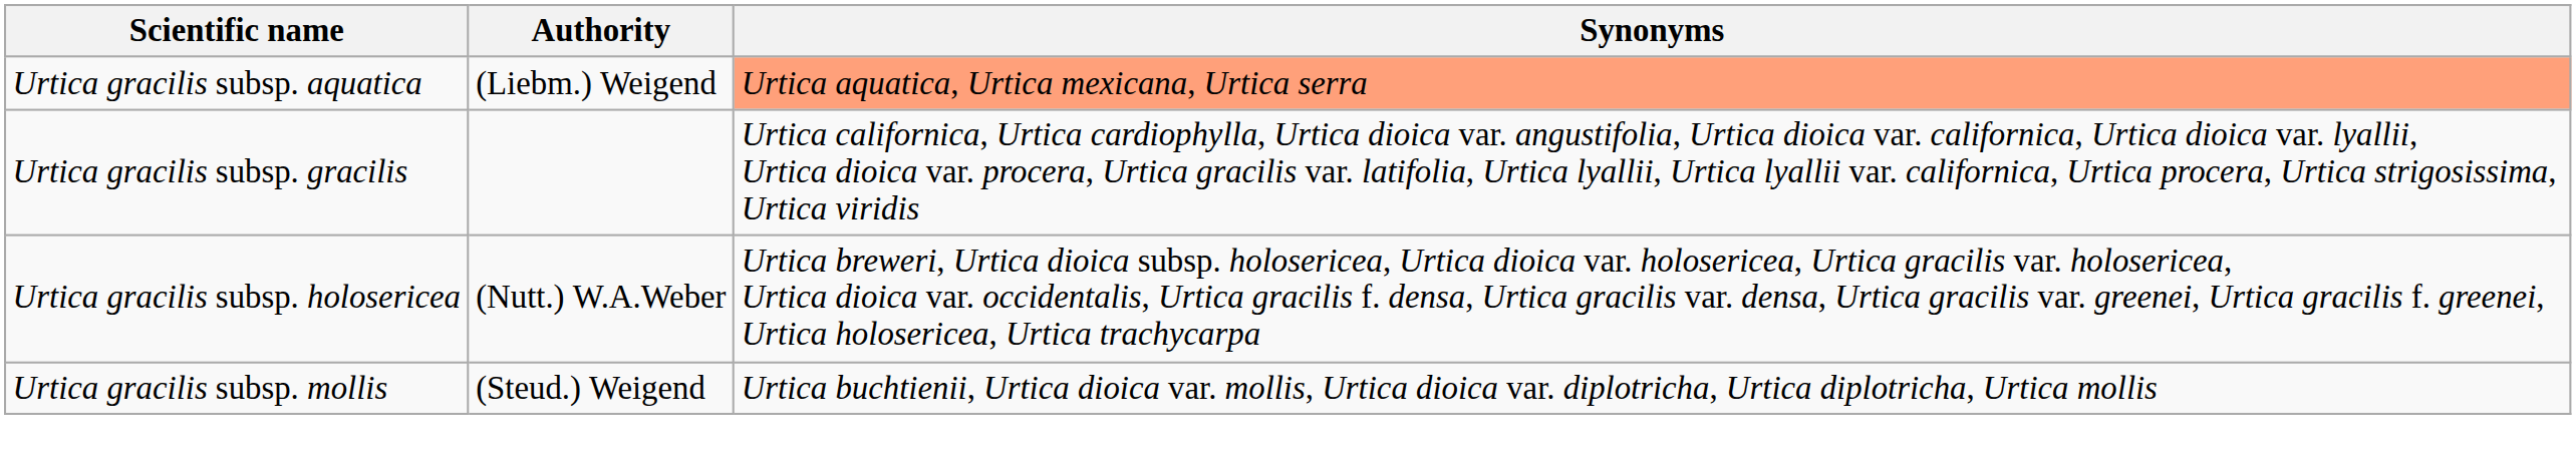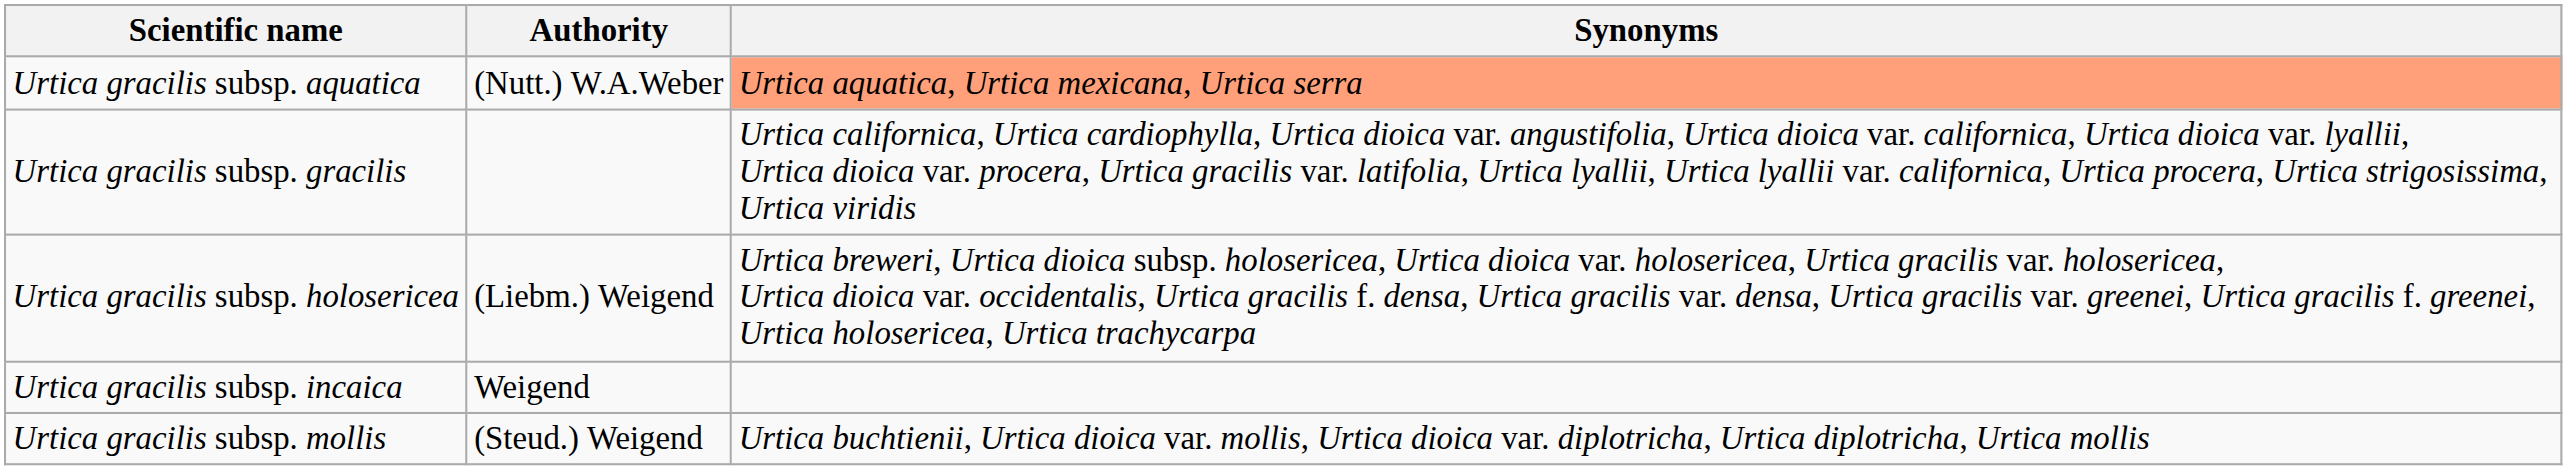Urtica gracilis subsp. aquatica | Authority: (Liebm.) Weigend -> (Nutt.) W.A.Weber
Urtica gracilis subsp. holosericea | Authority: (Nutt.) W.A.Weber -> (Liebm.) Weigend
+ row: Urtica gracilis subsp. incaica | Weigend
